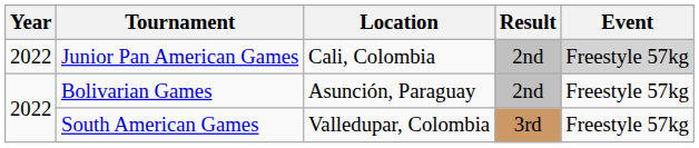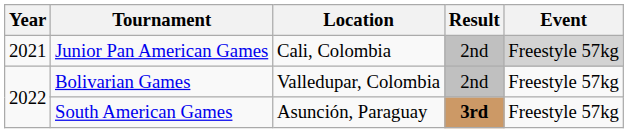Junior Pan American Games | Year: 2022 -> 2021
Bolivarian Games | Location: Asunción, Paraguay -> Valledupar, Colombia
South American Games | Location: Valledupar, Colombia -> Asunción, Paraguay
South American Games | Result: normal -> bold
